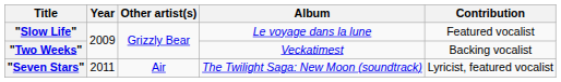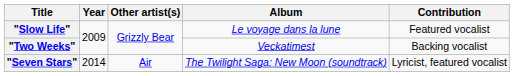"Seven Stars" | Year: 2011 -> 2014
